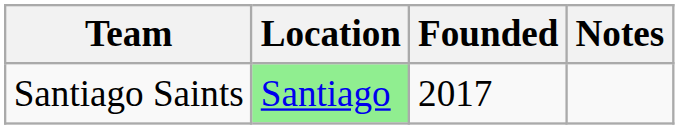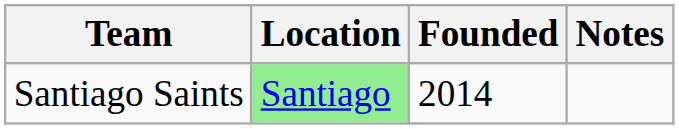Santiago Saints | Founded: 2017 -> 2014
